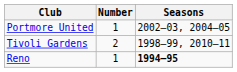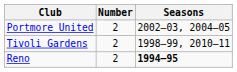Portmore United | Number: 1 -> 2
Reno | Number: 1 -> 2
